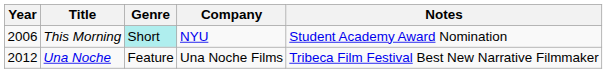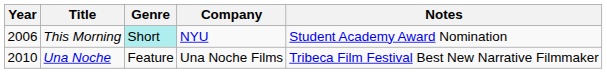Una Noche | Year: 2012 -> 2010
